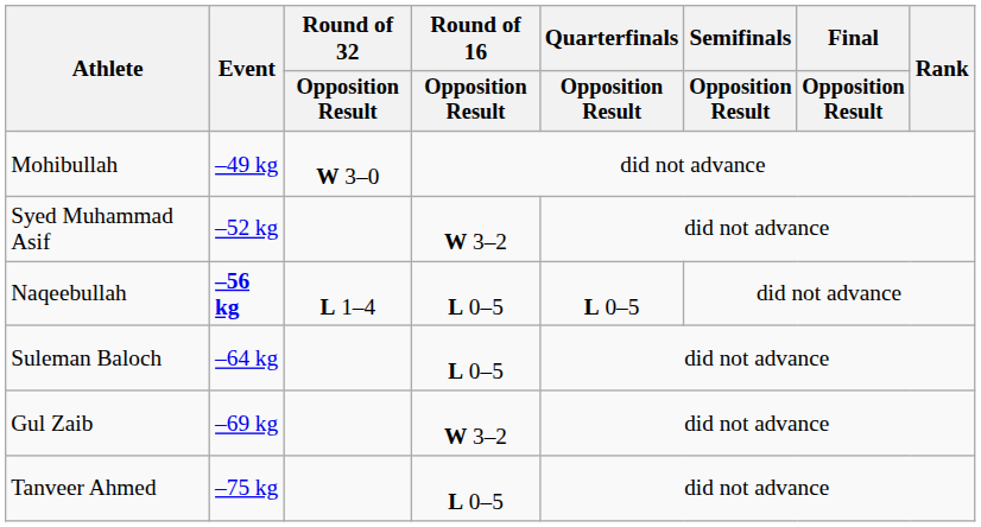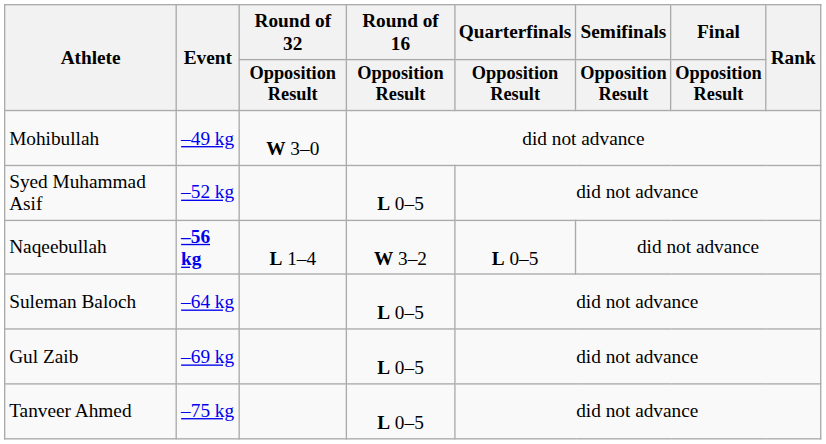Syed Muhammad Asif | Round of 16 / Opposition Result: W 3–2 -> L 0–5
Naqeebullah | Round of 16 / Opposition Result: L 0–5 -> W 3–2
Gul Zaib | Round of 16 / Opposition Result: W 3–2 -> L 0–5
